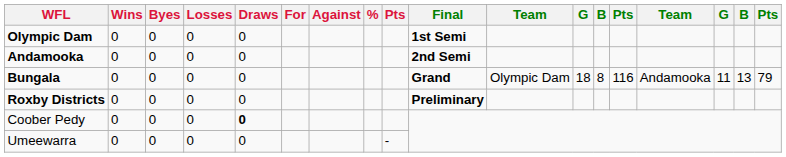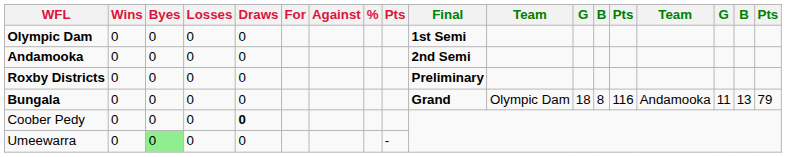rows swapped: Roxby Districts <-> Bungala
Umeewarra | Byes: no background -> lightgreen background
